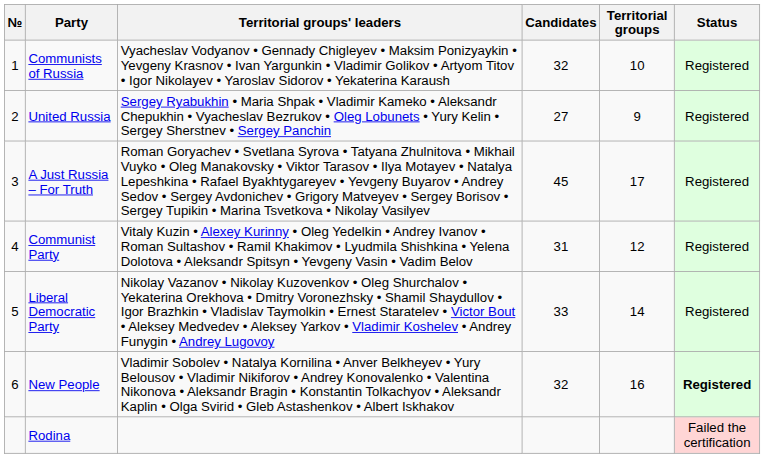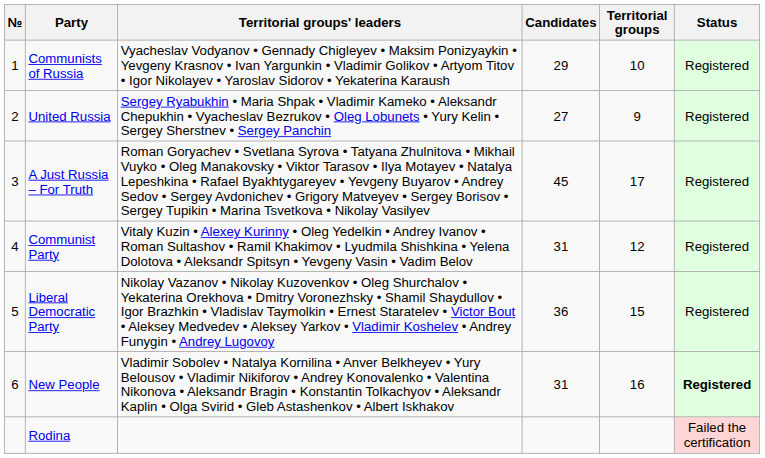Communists of Russia | Candidates: 32 -> 29
Liberal Democratic Party | Candidates: 33 -> 36
Liberal Democratic Party | Territorial groups: 14 -> 15
New People | Candidates: 32 -> 31
